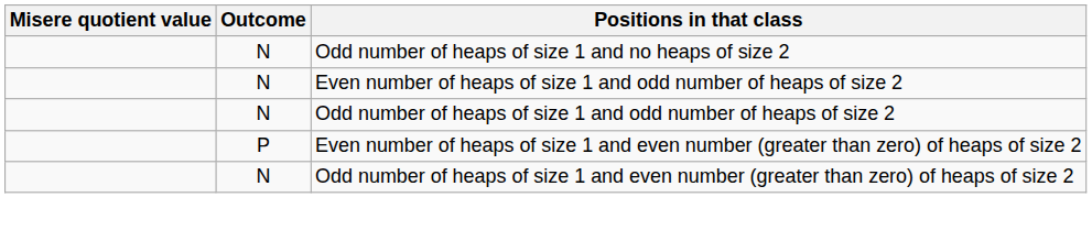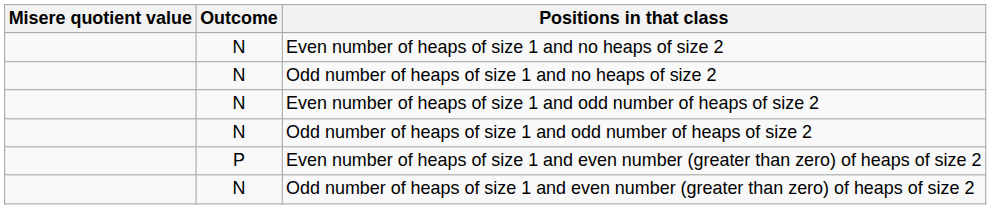+ row: N | Even number of heaps of size 1 and no heaps of size 2
